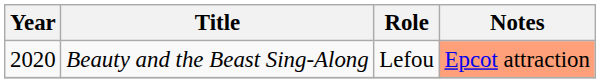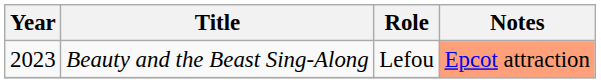Beauty and the Beast Sing-Along | Year: 2020 -> 2023
